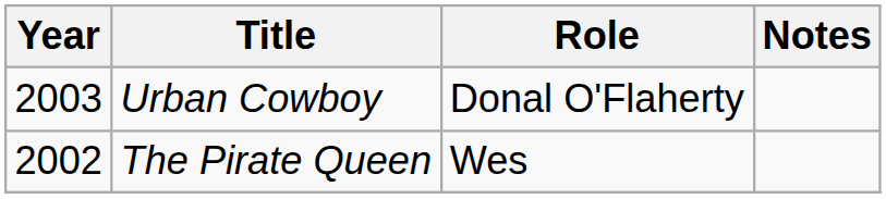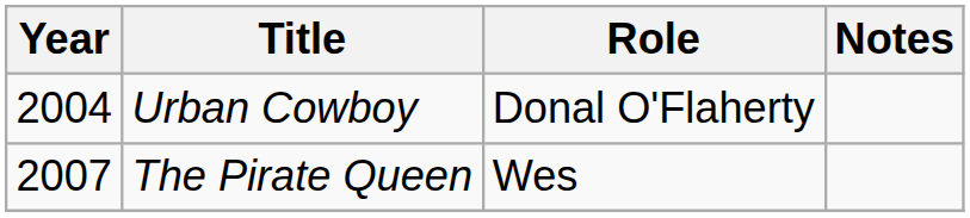Urban Cowboy | Year: 2003 -> 2004
The Pirate Queen | Year: 2002 -> 2007
